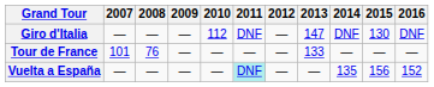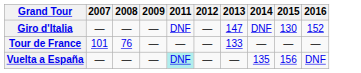- column: 2010 | 112 | — | —
Giro d'Italia | 2016: DNF -> 152
Vuelta a España | 2016: 152 -> DNF
